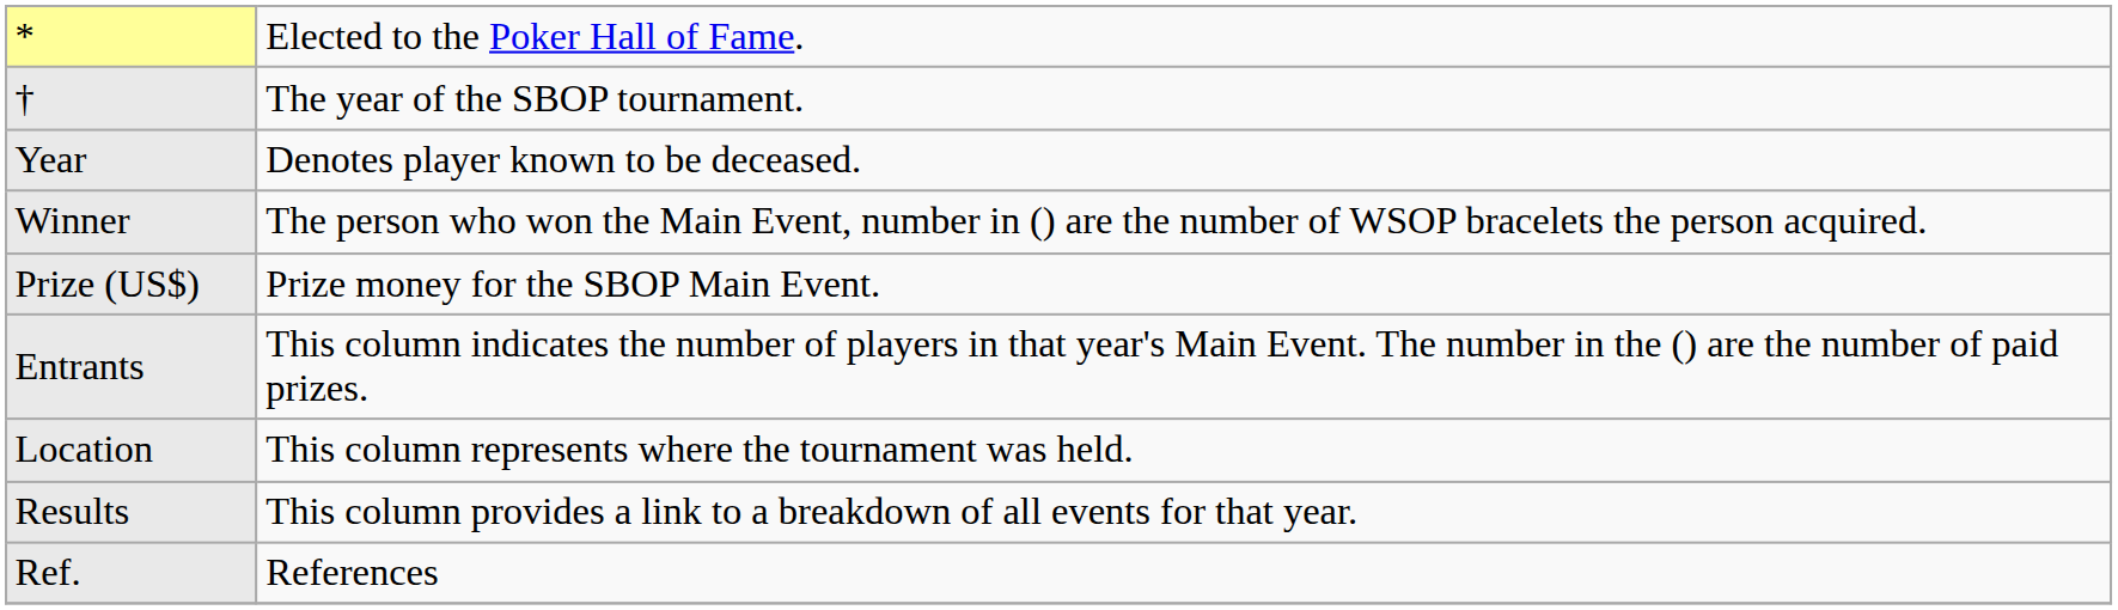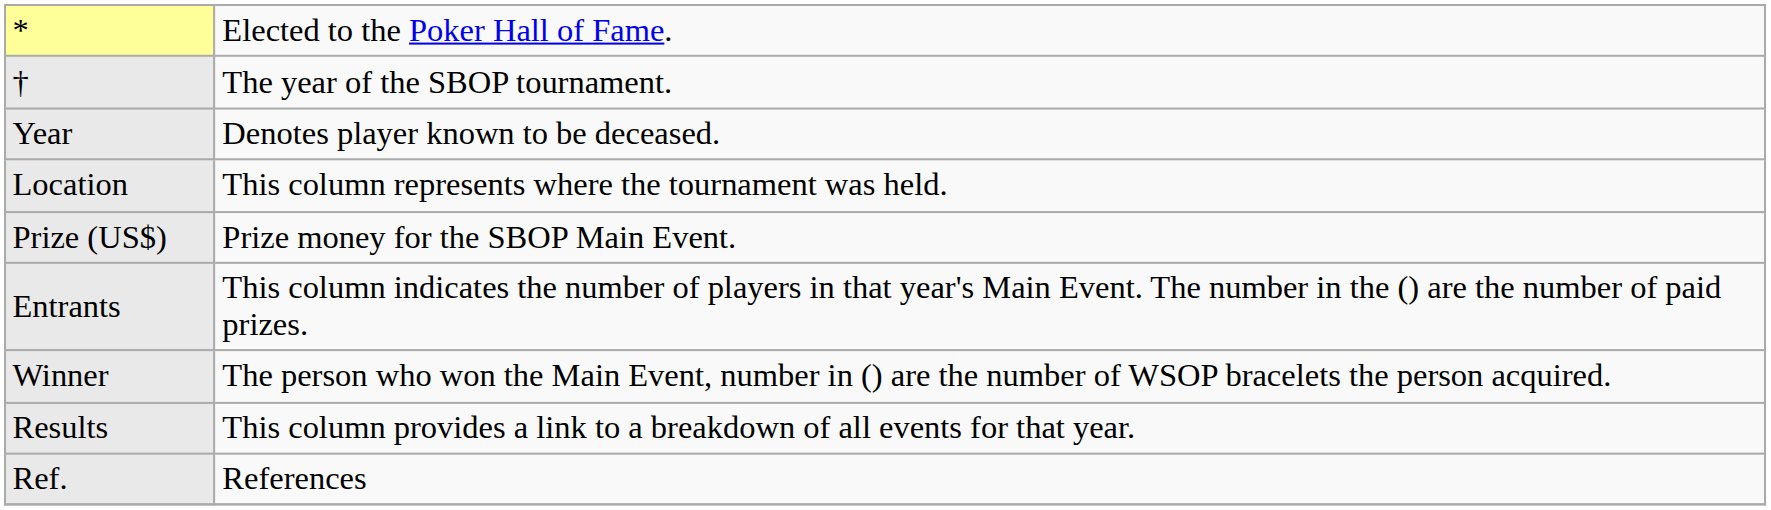rows swapped: Winner <-> Location
